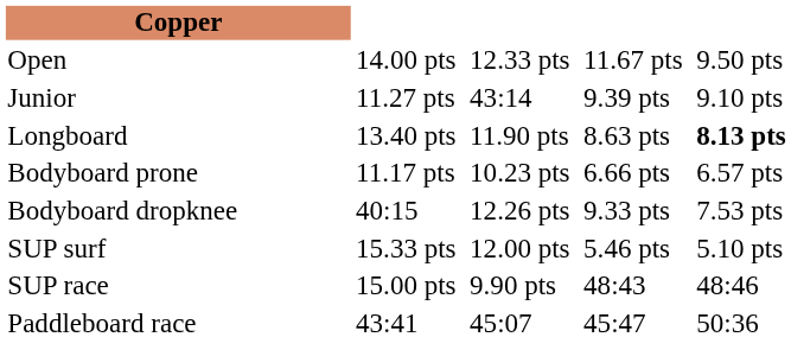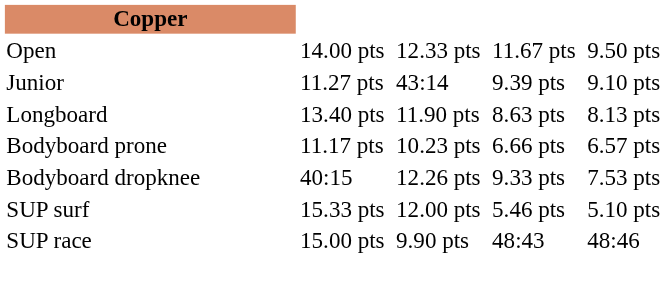Longboard | column 9: bold -> normal
- row: Paddleboard race | 43:41 | 45:07 | 45:47 | 50:36
